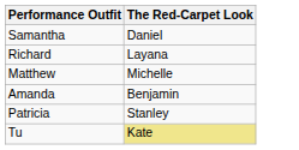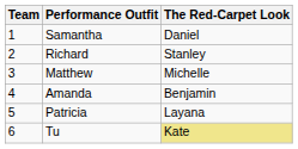+ column: Team | 1 | 2 | 3 | 4 | 5 | 6
Richard | The Red-Carpet Look: Layana -> Stanley
Patricia | The Red-Carpet Look: Stanley -> Layana
